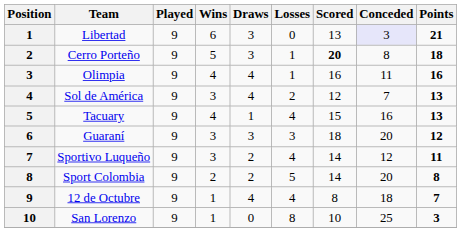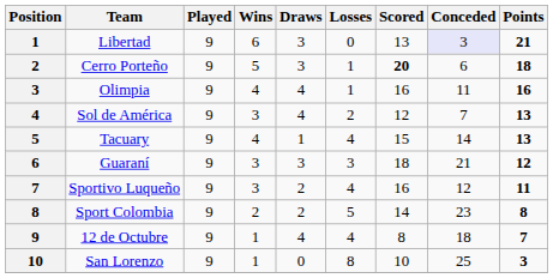Cerro Porteño | Conceded: 8 -> 6
Tacuary | Conceded: 16 -> 14
Guaraní | Conceded: 20 -> 21
Sportivo Luqueño | Scored: 14 -> 16
Sport Colombia | Conceded: 20 -> 23
